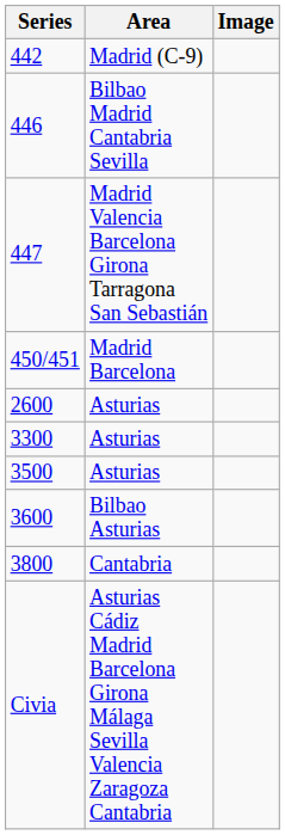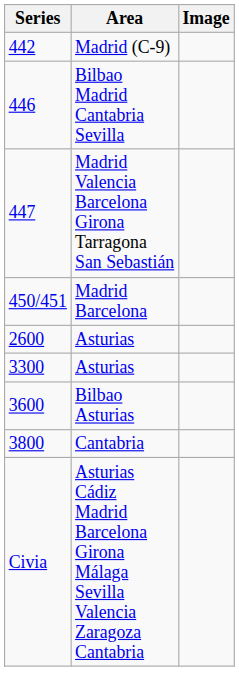- row: 3500 | Asturias
